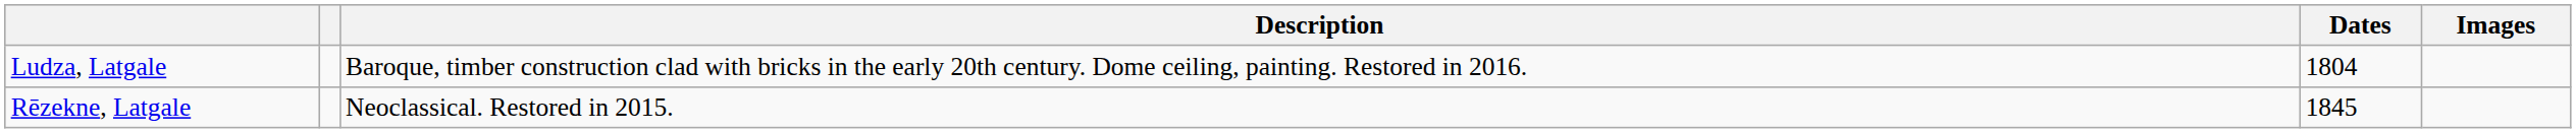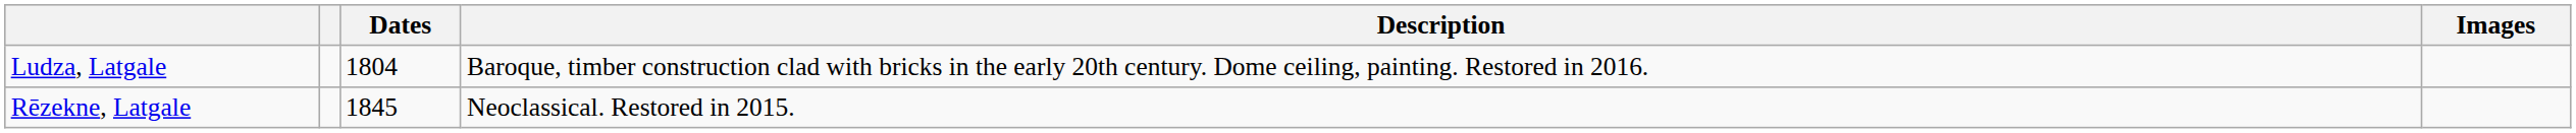columns swapped: Dates <-> Description
